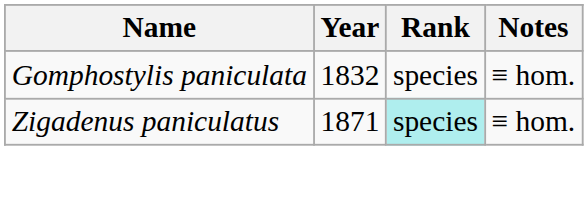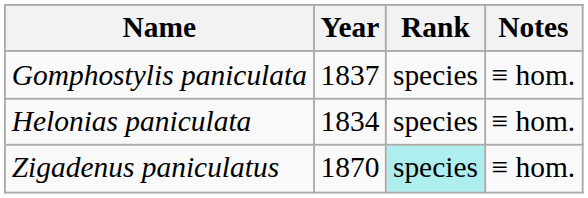Gomphostylis paniculata | Year: 1832 -> 1837
+ row: Helonias paniculata | 1834 | species | ≡ hom.
Zigadenus paniculatus | Year: 1871 -> 1870
